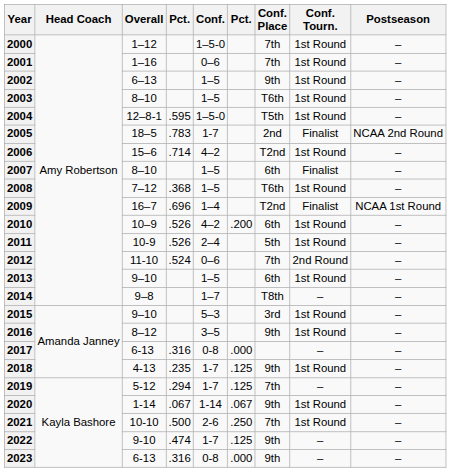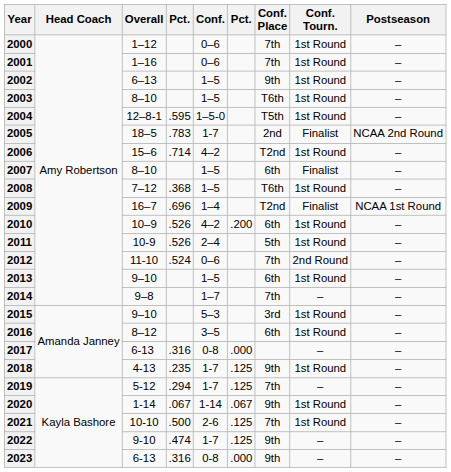2000 | Conf.: 1–5-0 -> 0–6
2014 | Conf. Place: T8th -> 7th
2016 | Conf. Place: 9th -> 6th
2021 | column 6: .250 -> .125
